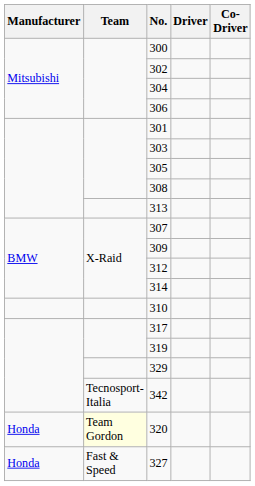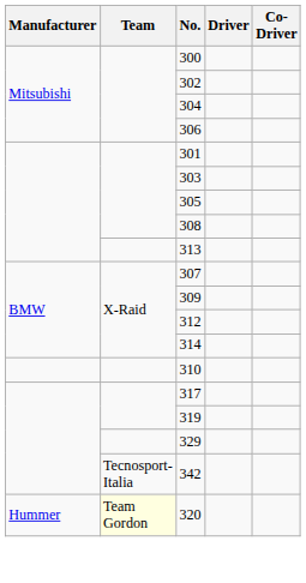320 | Manufacturer: Honda -> Hummer
- row: Honda | Fast & Speed | 327
